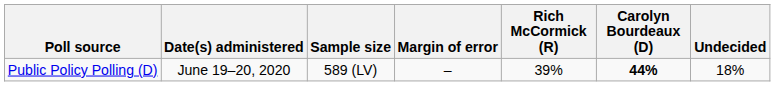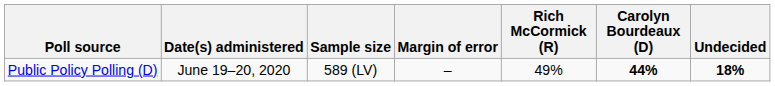Public Policy Polling (D) | Rich McCormick (R): 39% -> 49%
Public Policy Polling (D) | Undecided: normal -> bold
